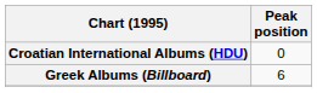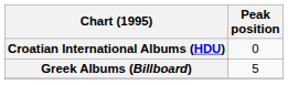Greek Albums (Billboard) | Peak position: 6 -> 5
